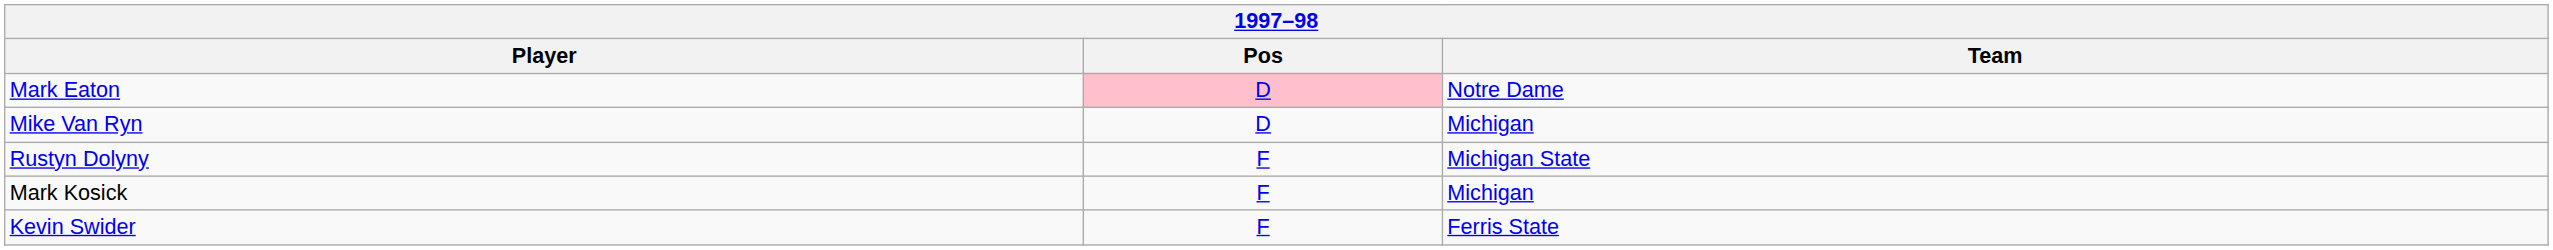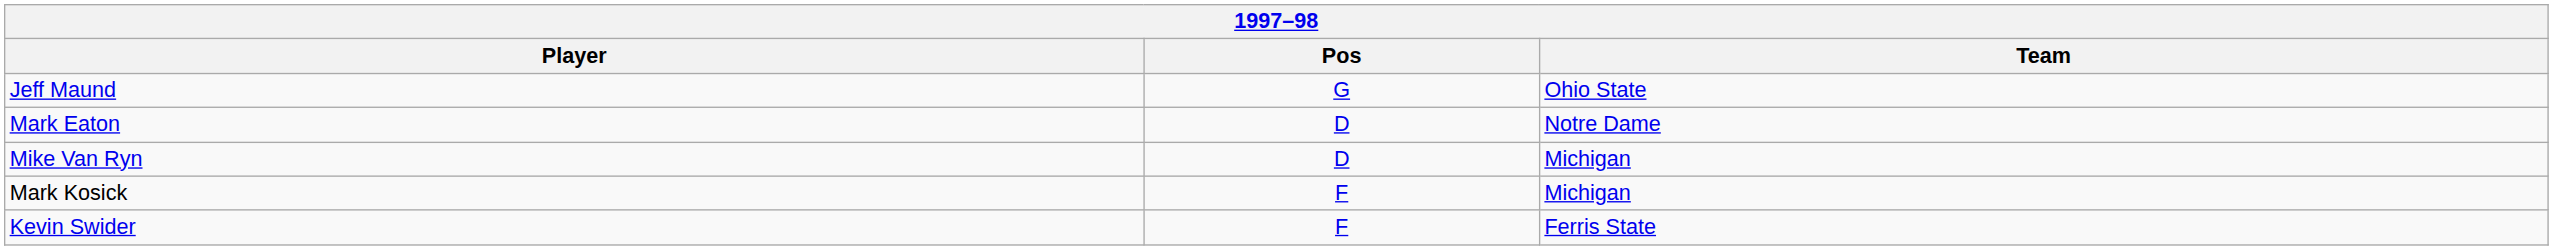+ row: Jeff Maund | G | Ohio State
Mark Eaton | Pos: pink background -> no background
- row: Rustyn Dolyny | F | Michigan State
